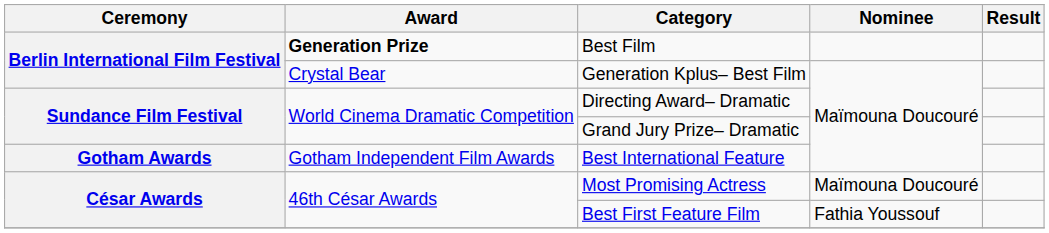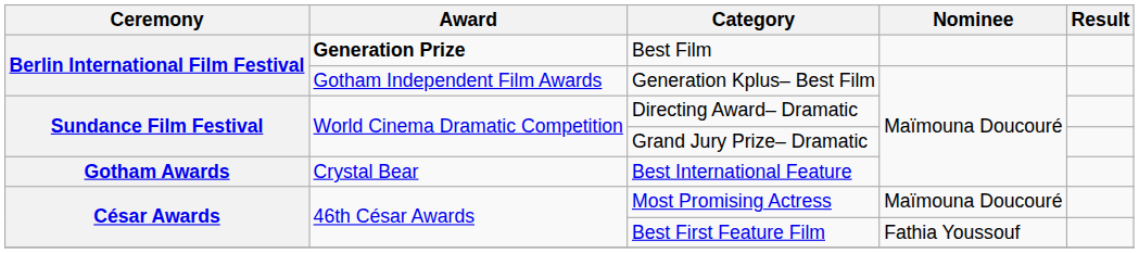Generation Kplus– Best Film | Award: Crystal Bear -> Gotham Independent Film Awards
Best International Feature | Award: Gotham Independent Film Awards -> Crystal Bear
